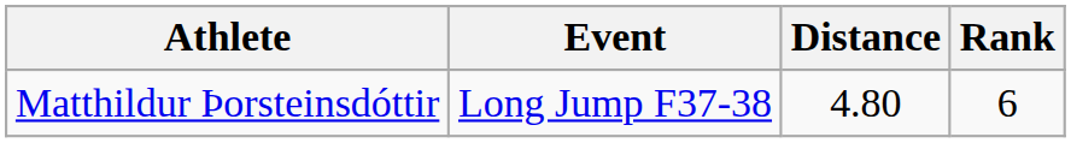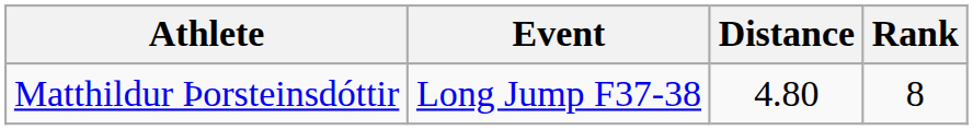Matthildur Þorsteinsdóttir | Rank: 6 -> 8
